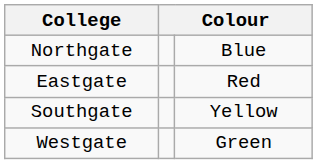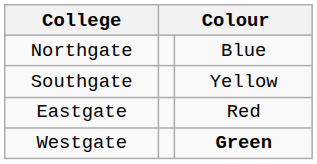rows swapped: Eastgate <-> Southgate
Westgate | column 3: normal -> bold
